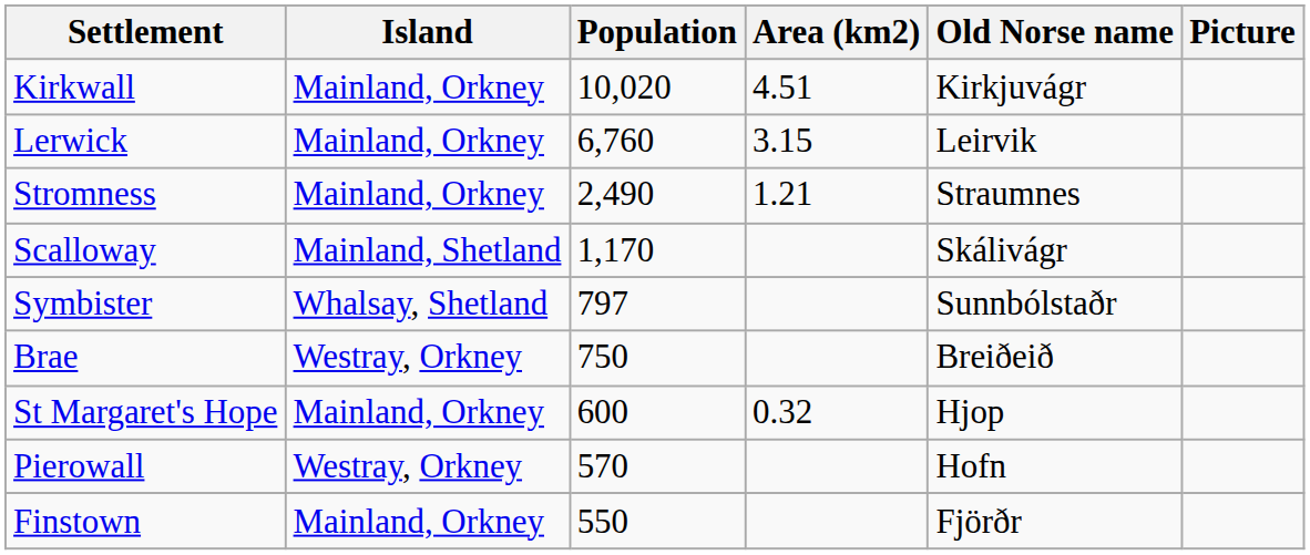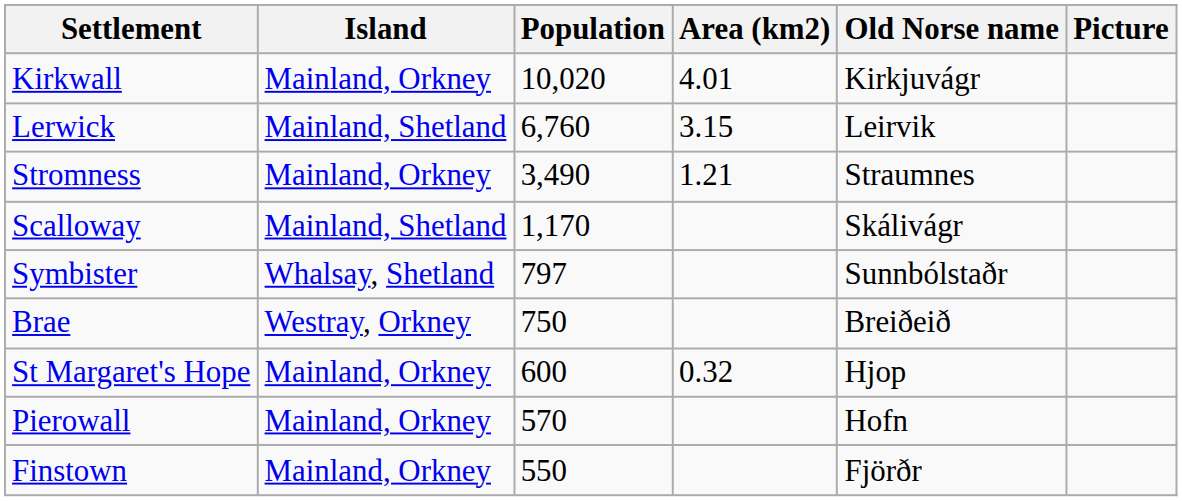Kirkwall | Area (km2): 4.51 -> 4.01
Lerwick | Island: Mainland, Orkney -> Mainland, Shetland
Stromness | Population: 2,490 -> 3,490
Pierowall | Island: Westray, Orkney -> Mainland, Orkney
